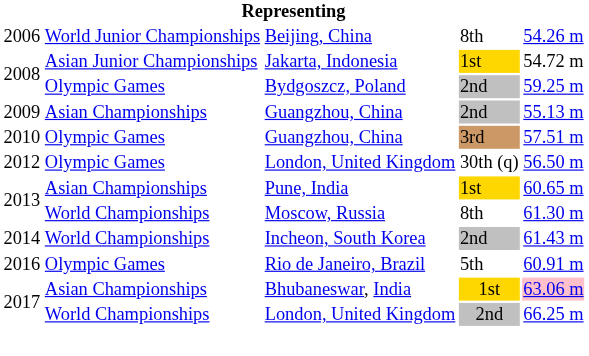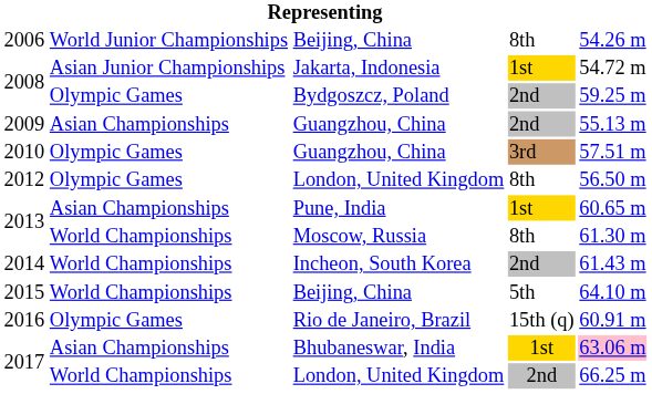2012 | column 4: 30th (q) -> 8th
+ row: 2015 | World Championships | Beijing, China | 5th | 64.10 m
2016 | column 4: 5th -> 15th (q)
